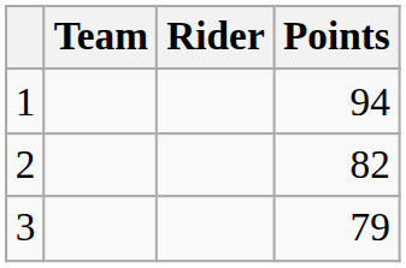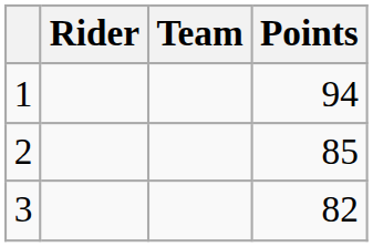columns swapped: Rider <-> Team
2 | Points: 82 -> 85
3 | Points: 79 -> 82
